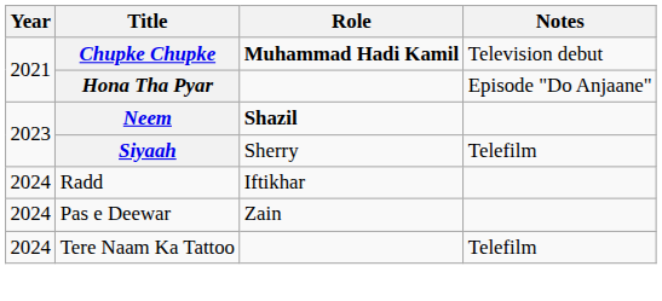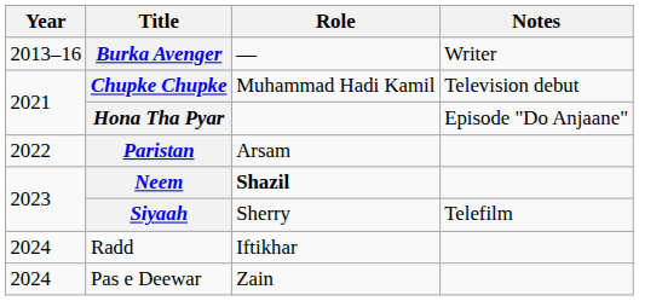+ row: 2013–16 | Burka Avenger | — | Writer
Chupke Chupke | Role: bold -> normal
+ row: 2022 | Paristan | Arsam
- row: 2024 | Tere Naam Ka Tattoo | Telefilm
